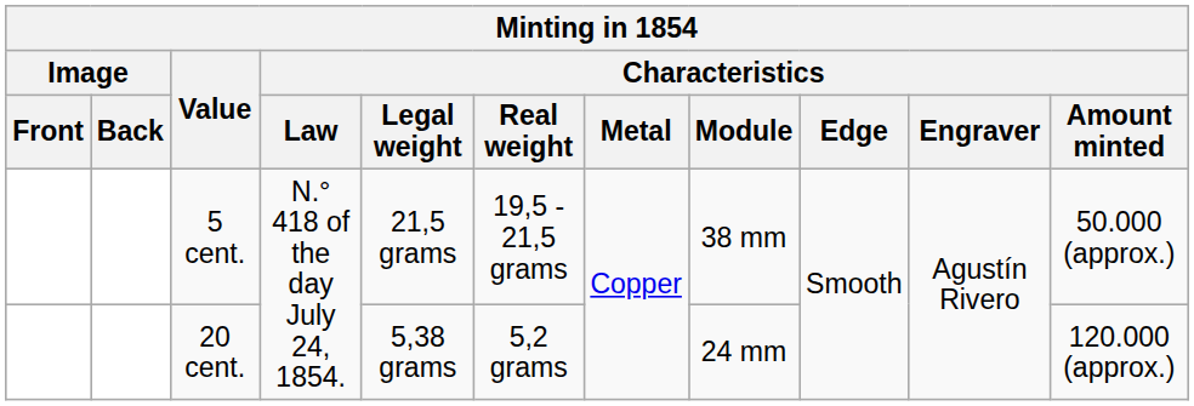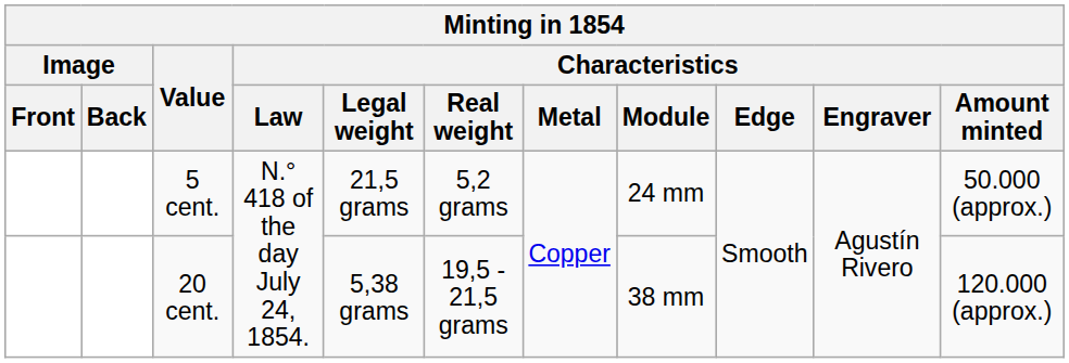5 cent. | Characteristics / Real weight: 19,5 - 21,5 grams -> 5,2 grams
5 cent. | Characteristics / Module: 38 mm -> 24 mm
20 cent. | Characteristics / Real weight: 5,2 grams -> 19,5 - 21,5 grams
20 cent. | Characteristics / Module: 24 mm -> 38 mm
